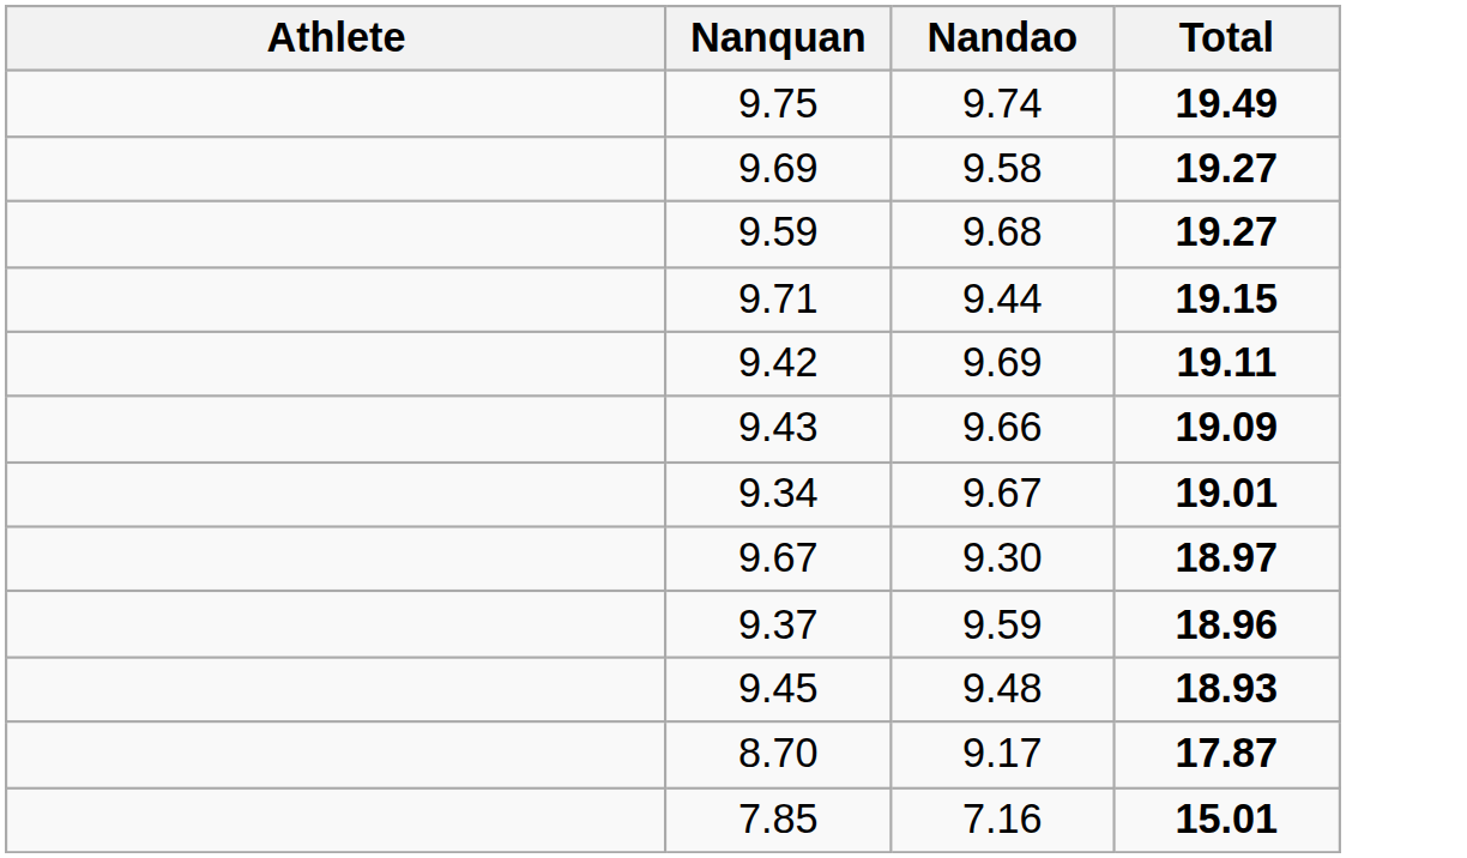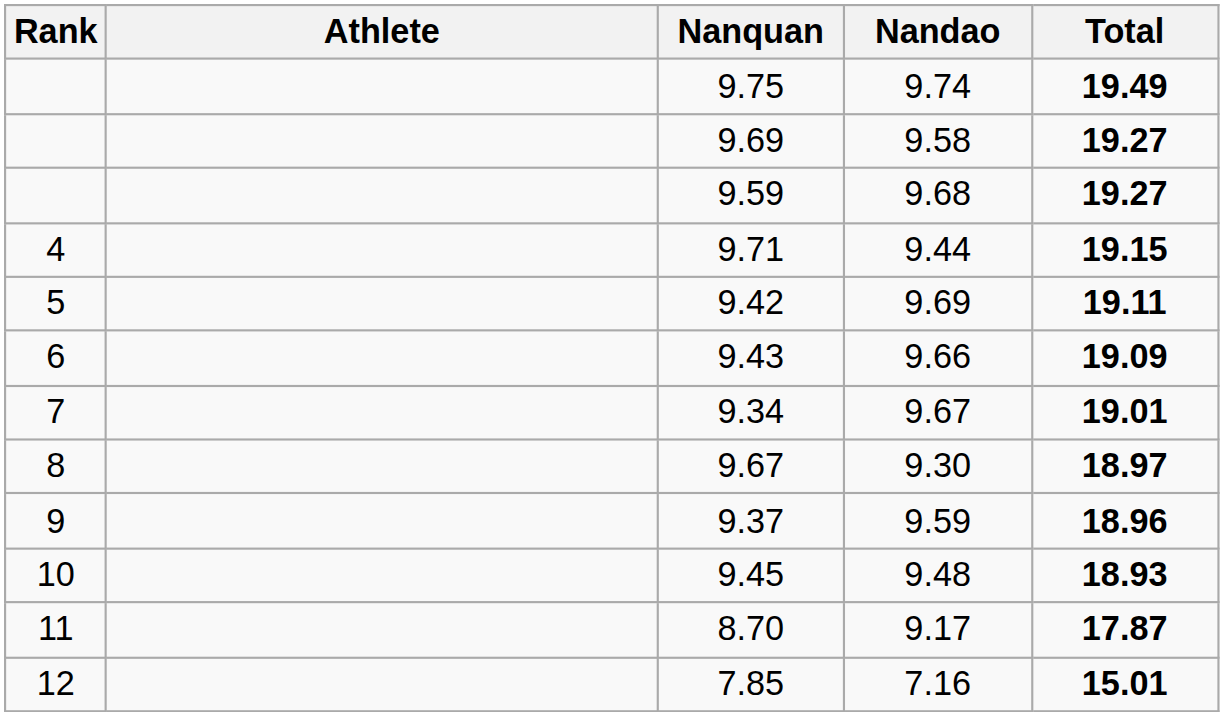+ column: Rank | 4 | 5 | 6 | 7 | 8 | 9 | 10 | 11 | 12
